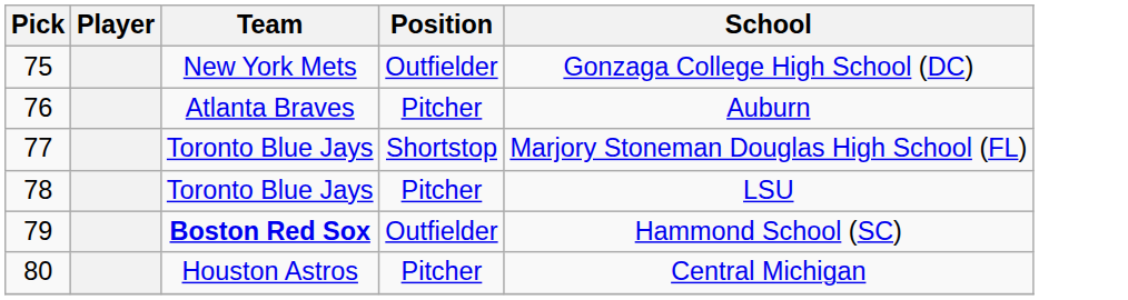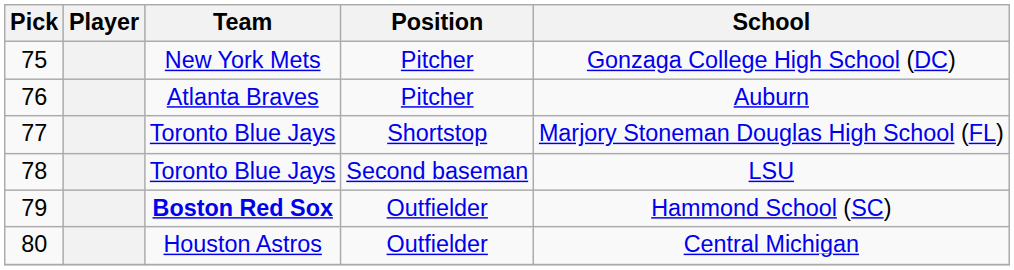75 | Position: Outfielder -> Pitcher
78 | Position: Pitcher -> Second baseman
80 | Position: Pitcher -> Outfielder
